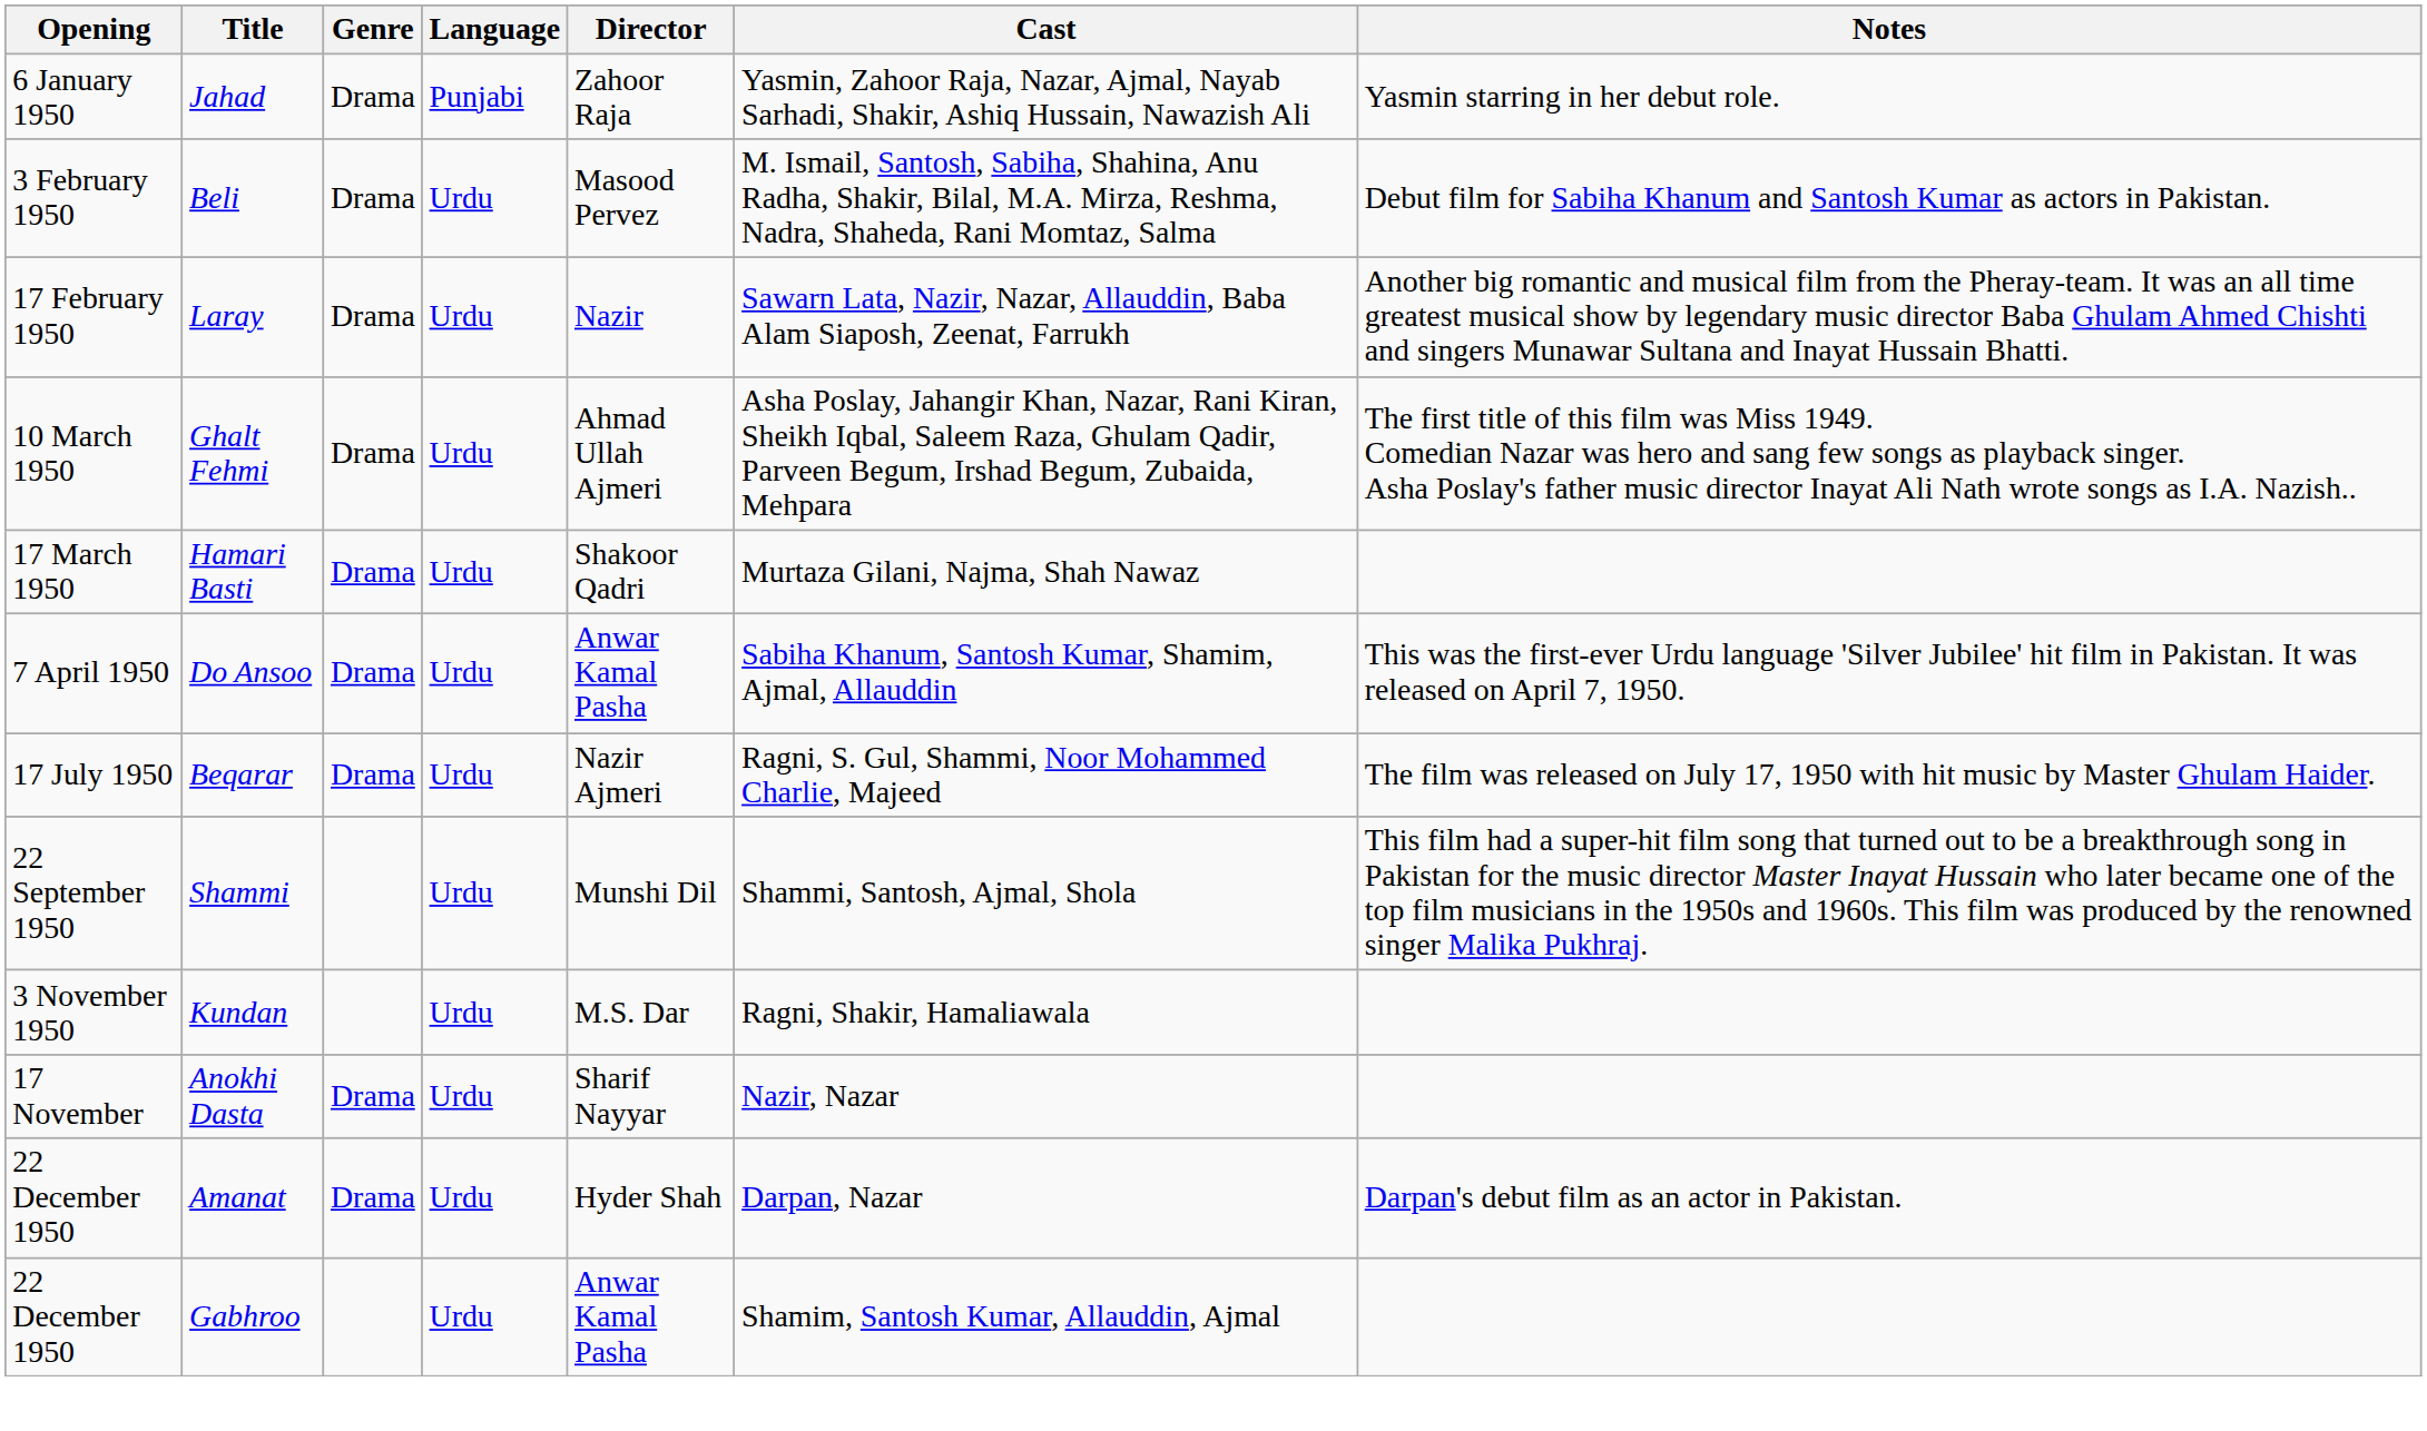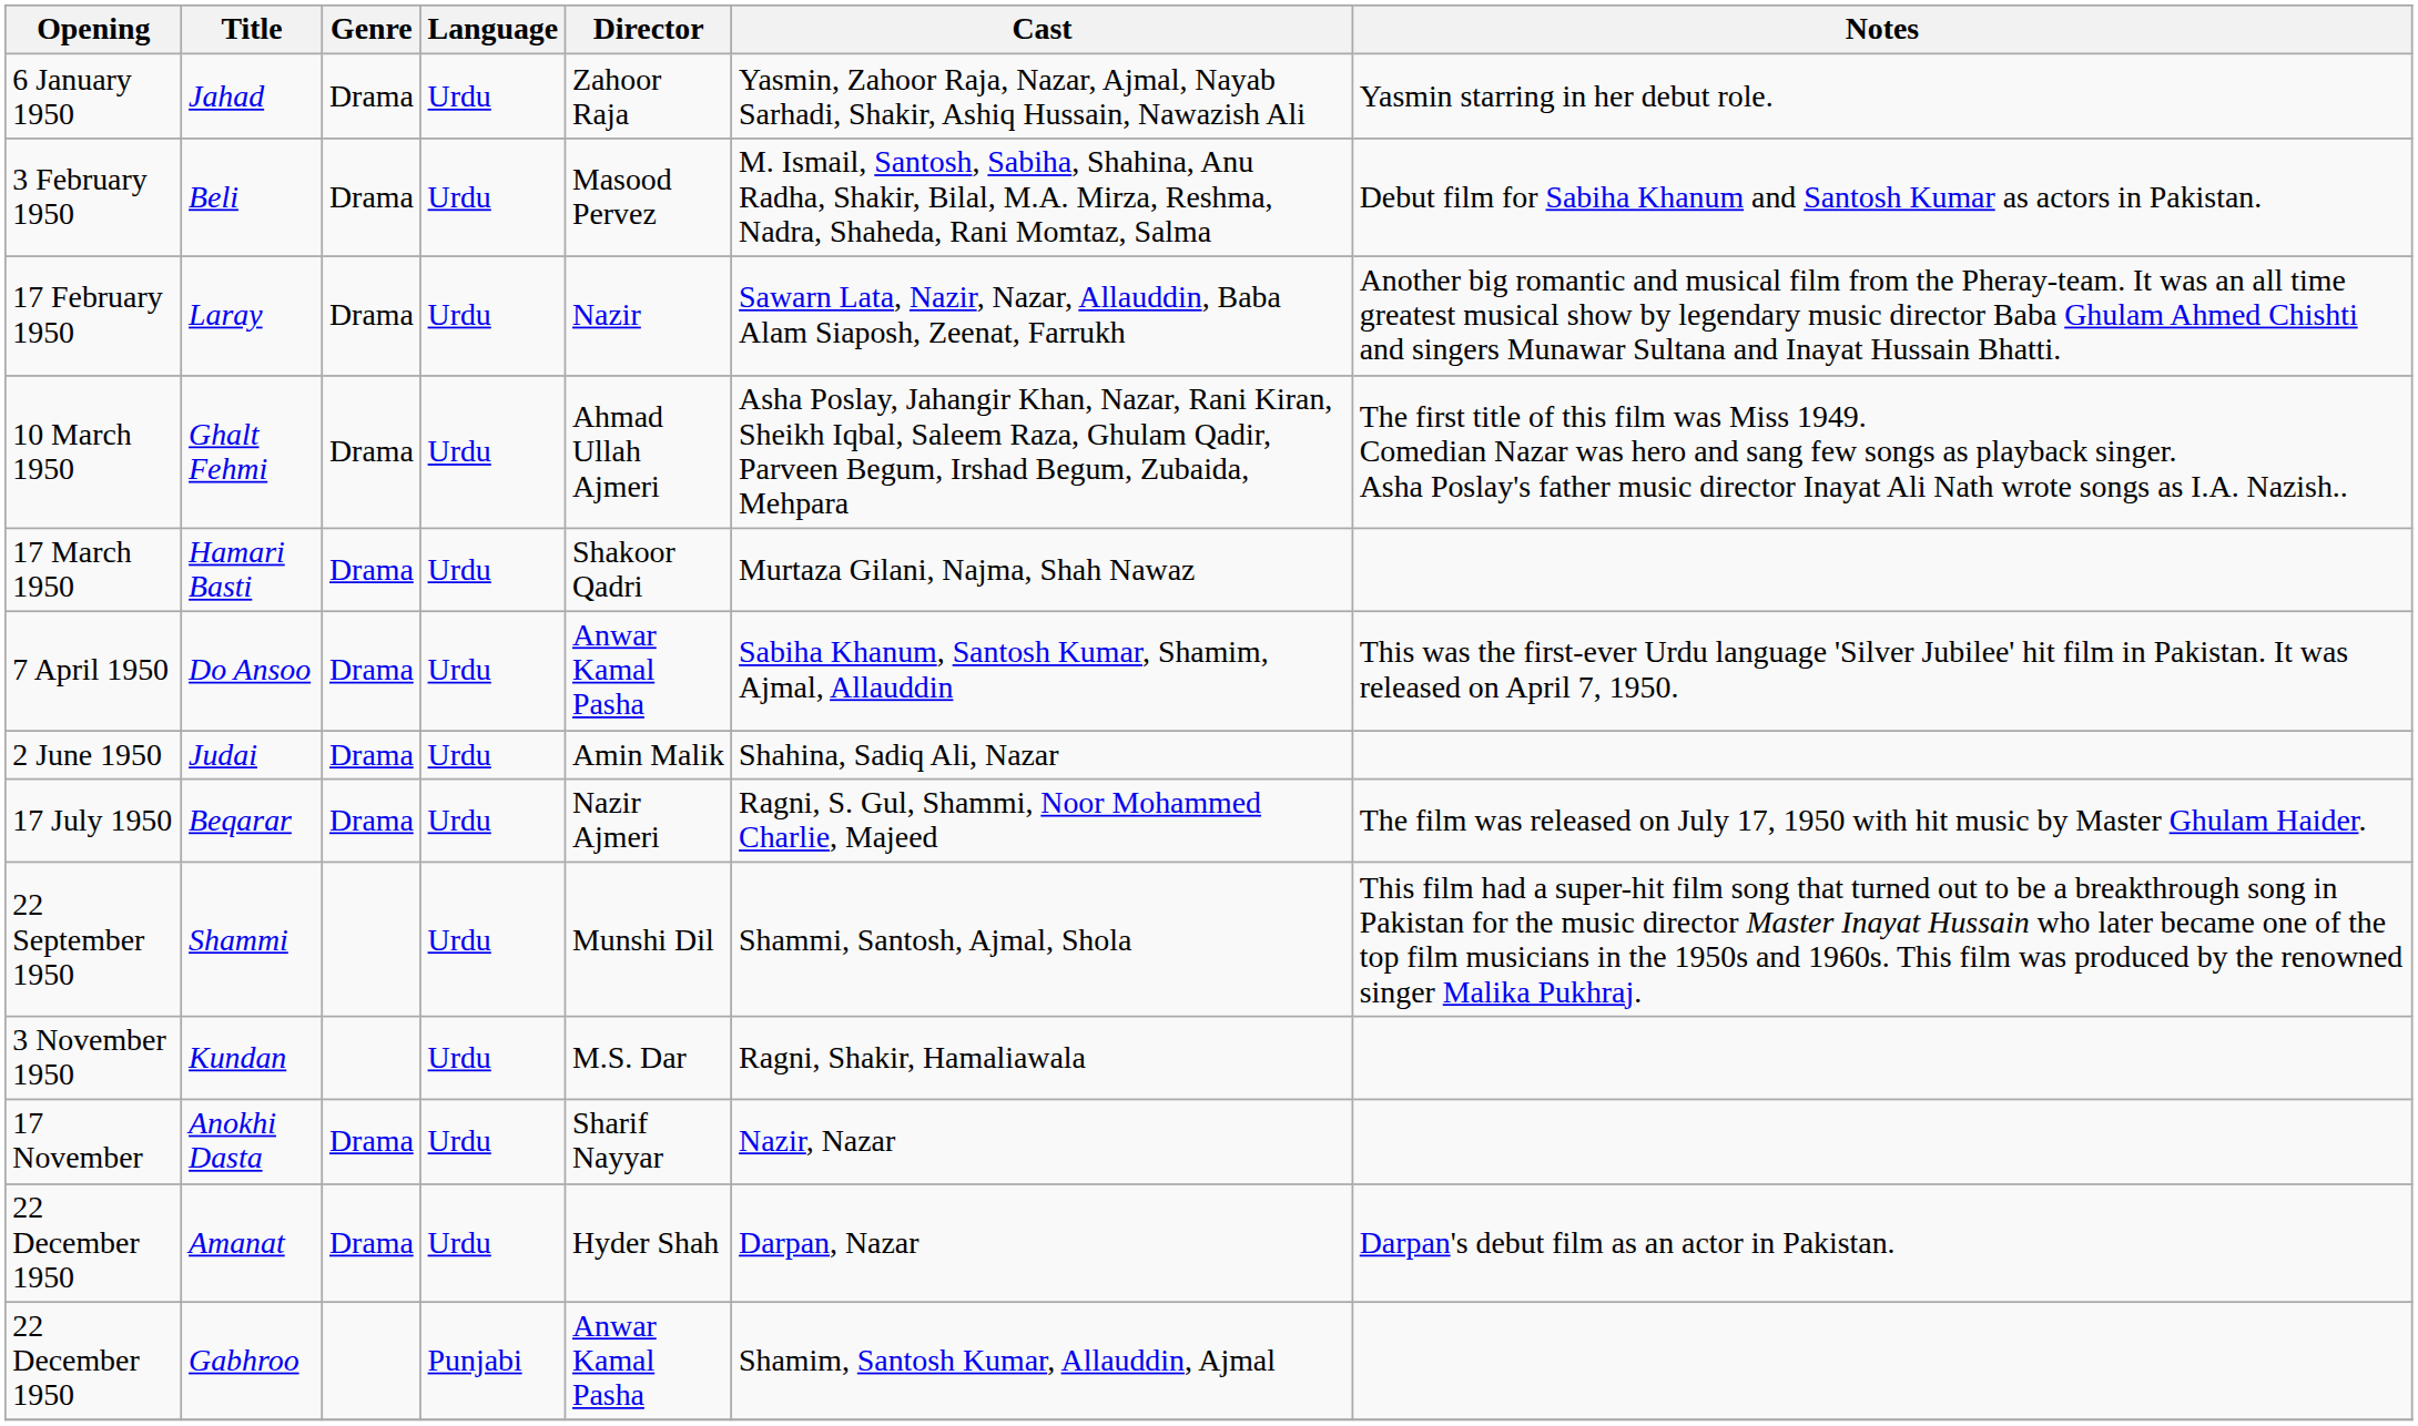Jahad | Language: Punjabi -> Urdu
+ row: 2 June 1950 | Judai | Drama | Urdu | Amin Malik | Shahina, Sadiq Ali, Nazar
Gabhroo | Language: Urdu -> Punjabi
